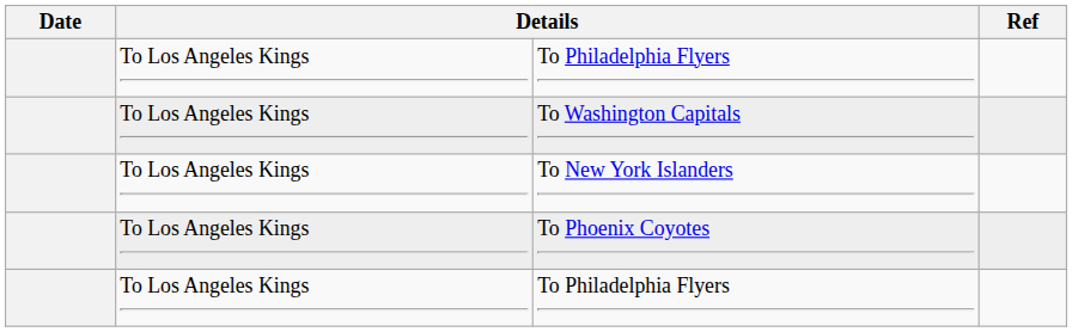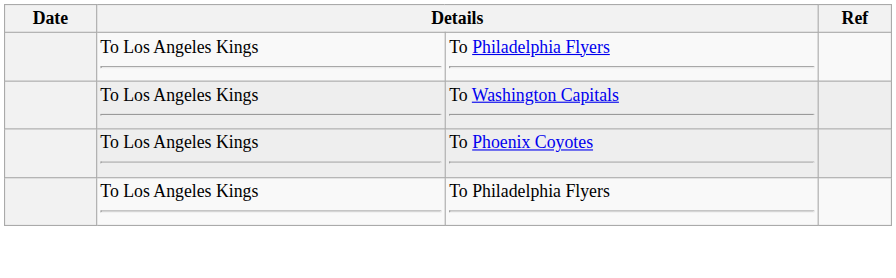- row: To Los Angeles Kings | To New York Islanders
